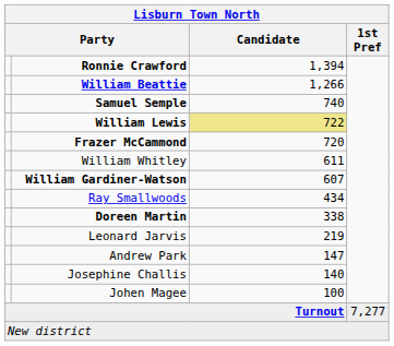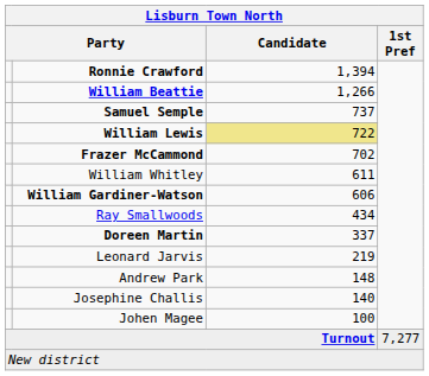Samuel Semple | Candidate: 740 -> 737
Frazer McCammond | Candidate: 720 -> 702
William Gardiner-Watson | Candidate: 607 -> 606
Doreen Martin | Candidate: 338 -> 337
Andrew Park | Candidate: 147 -> 148
